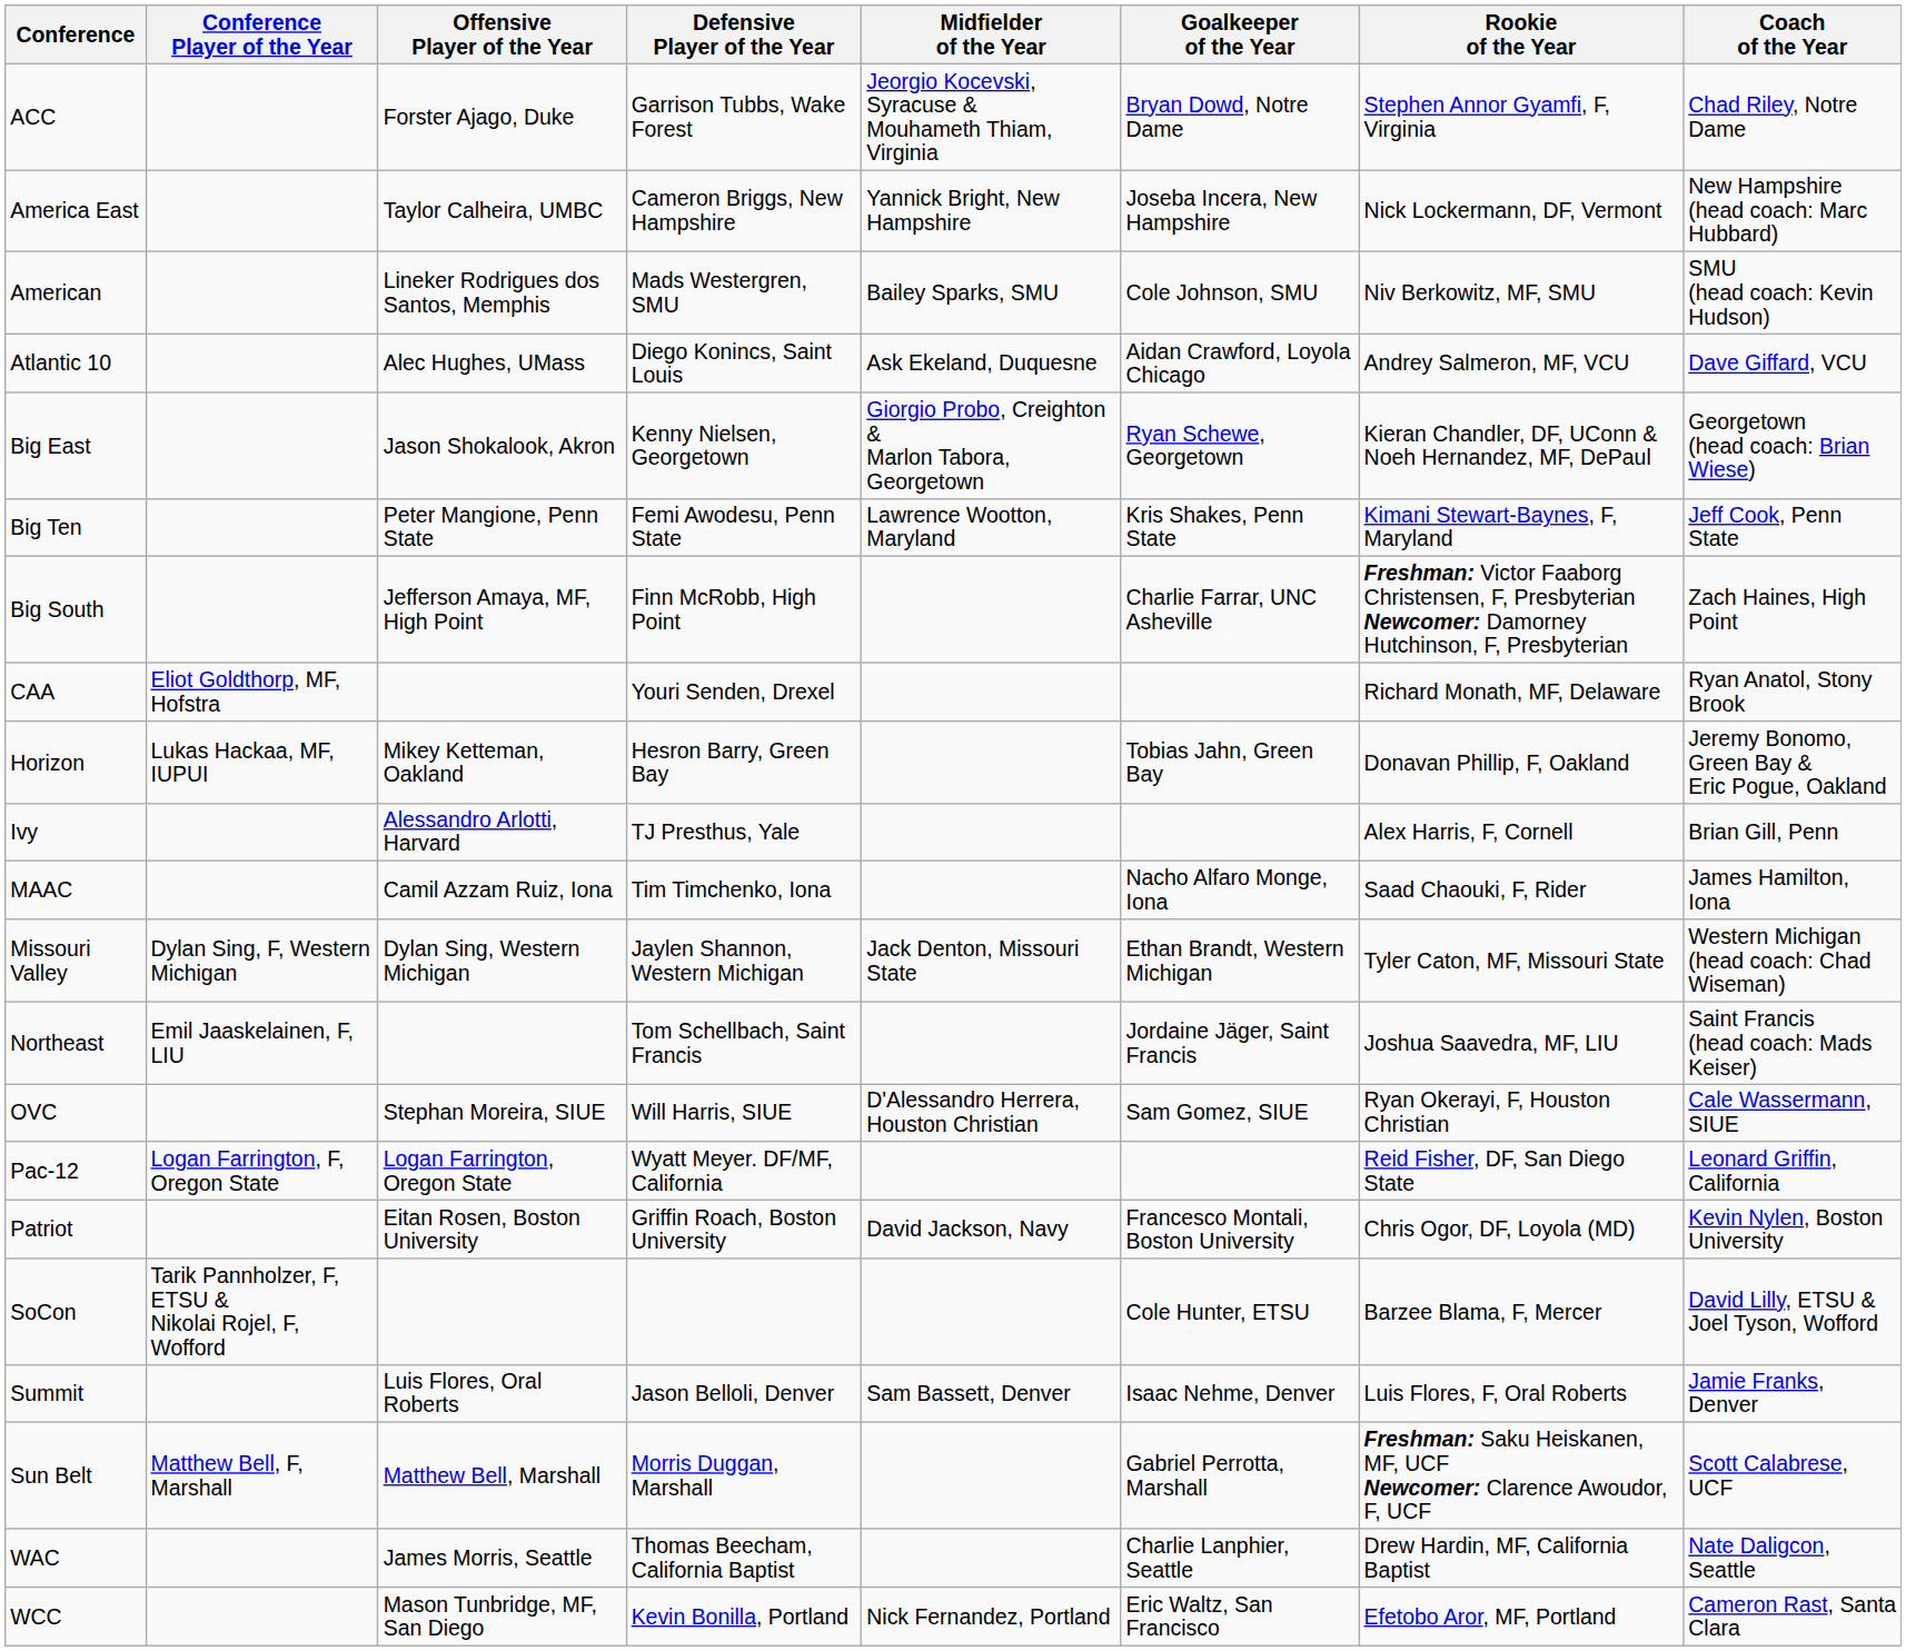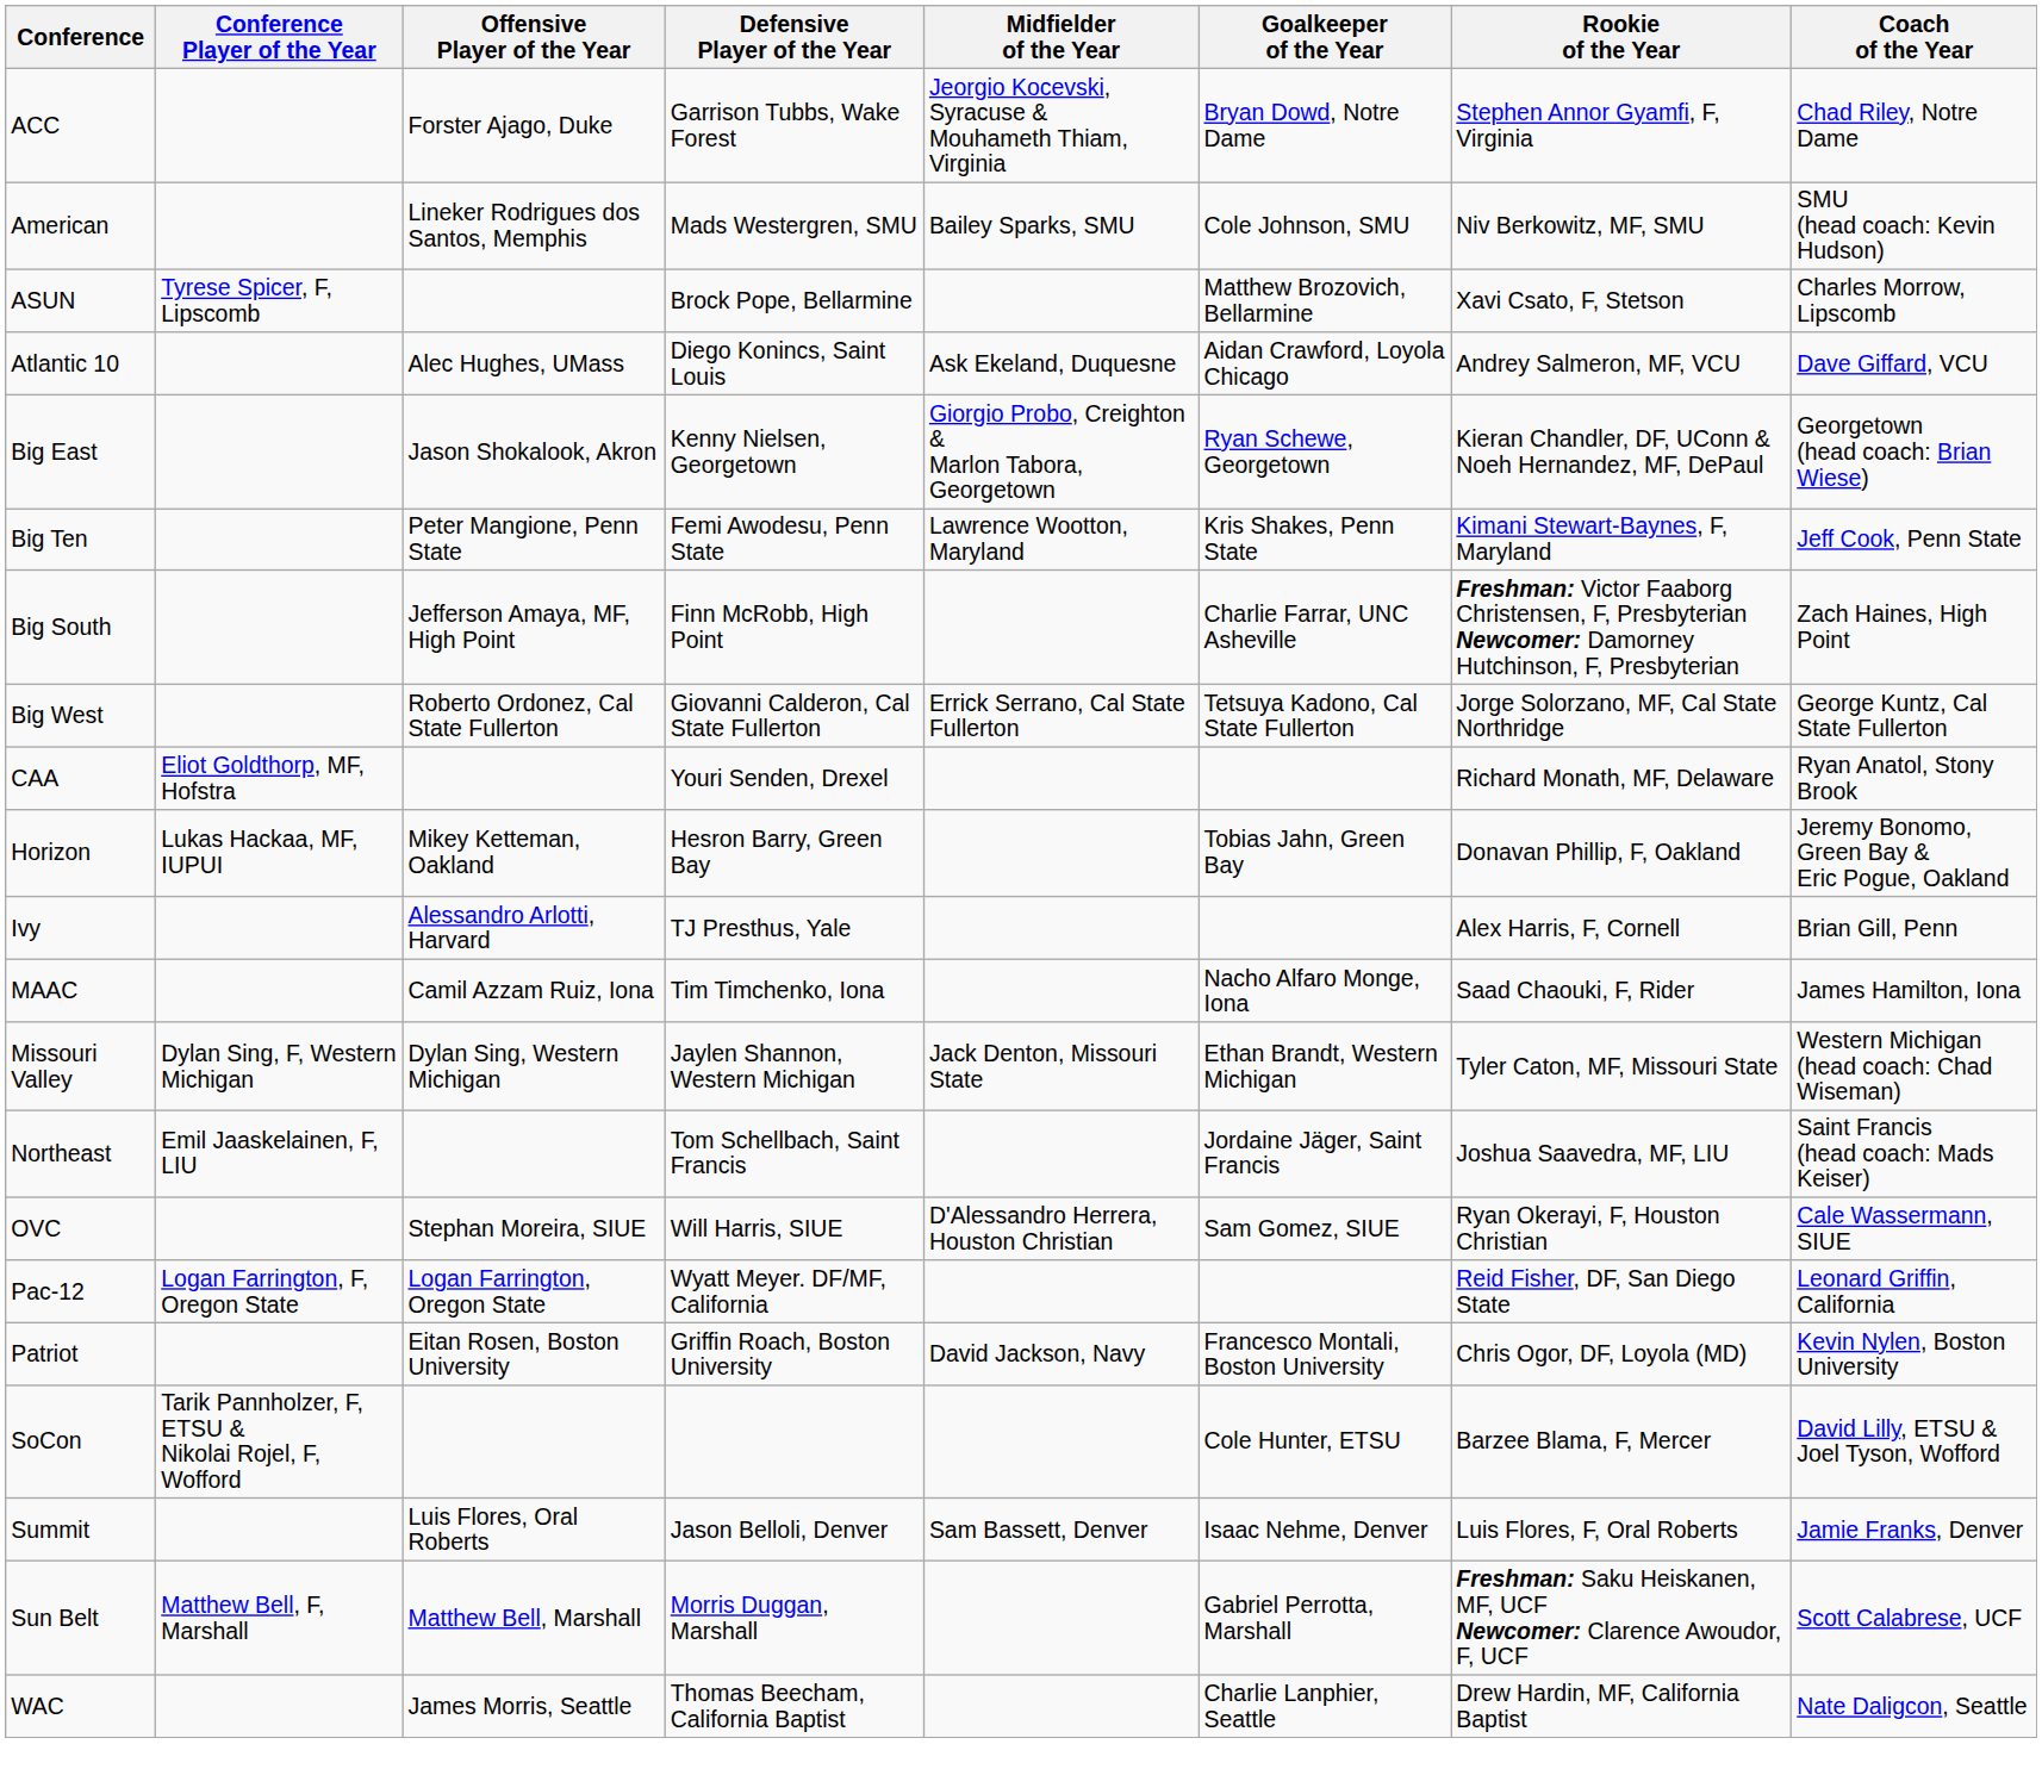- row: America East | Taylor Calheira, UMBC | Cameron Briggs, New Hampshire | Yannick Bright, New Hampshire | Joseba Incera, New Hampshire | Nick Lockermann, DF, Vermont | New Hampshire (head coach: Marc Hubbard)
+ row: ASUN | Tyrese Spicer, F, Lipscomb | Brock Pope, Bellarmine | Matthew Brozovich, Bellarmine | Xavi Csato, F, Stetson | Charles Morrow, Lipscomb
+ row: Big West | Roberto Ordonez, Cal State Fullerton | Giovanni Calderon, Cal State Fullerton | Errick Serrano, Cal State Fullerton | Tetsuya Kadono, Cal State Fullerton | Jorge Solorzano, MF, Cal State Northridge | George Kuntz, Cal State Fullerton
- row: WCC | Mason Tunbridge, MF, San Diego | Kevin Bonilla, Portland | Nick Fernandez, Portland | Eric Waltz, San Francisco | Efetobo Aror, MF, Portland | Cameron Rast, Santa Clara
